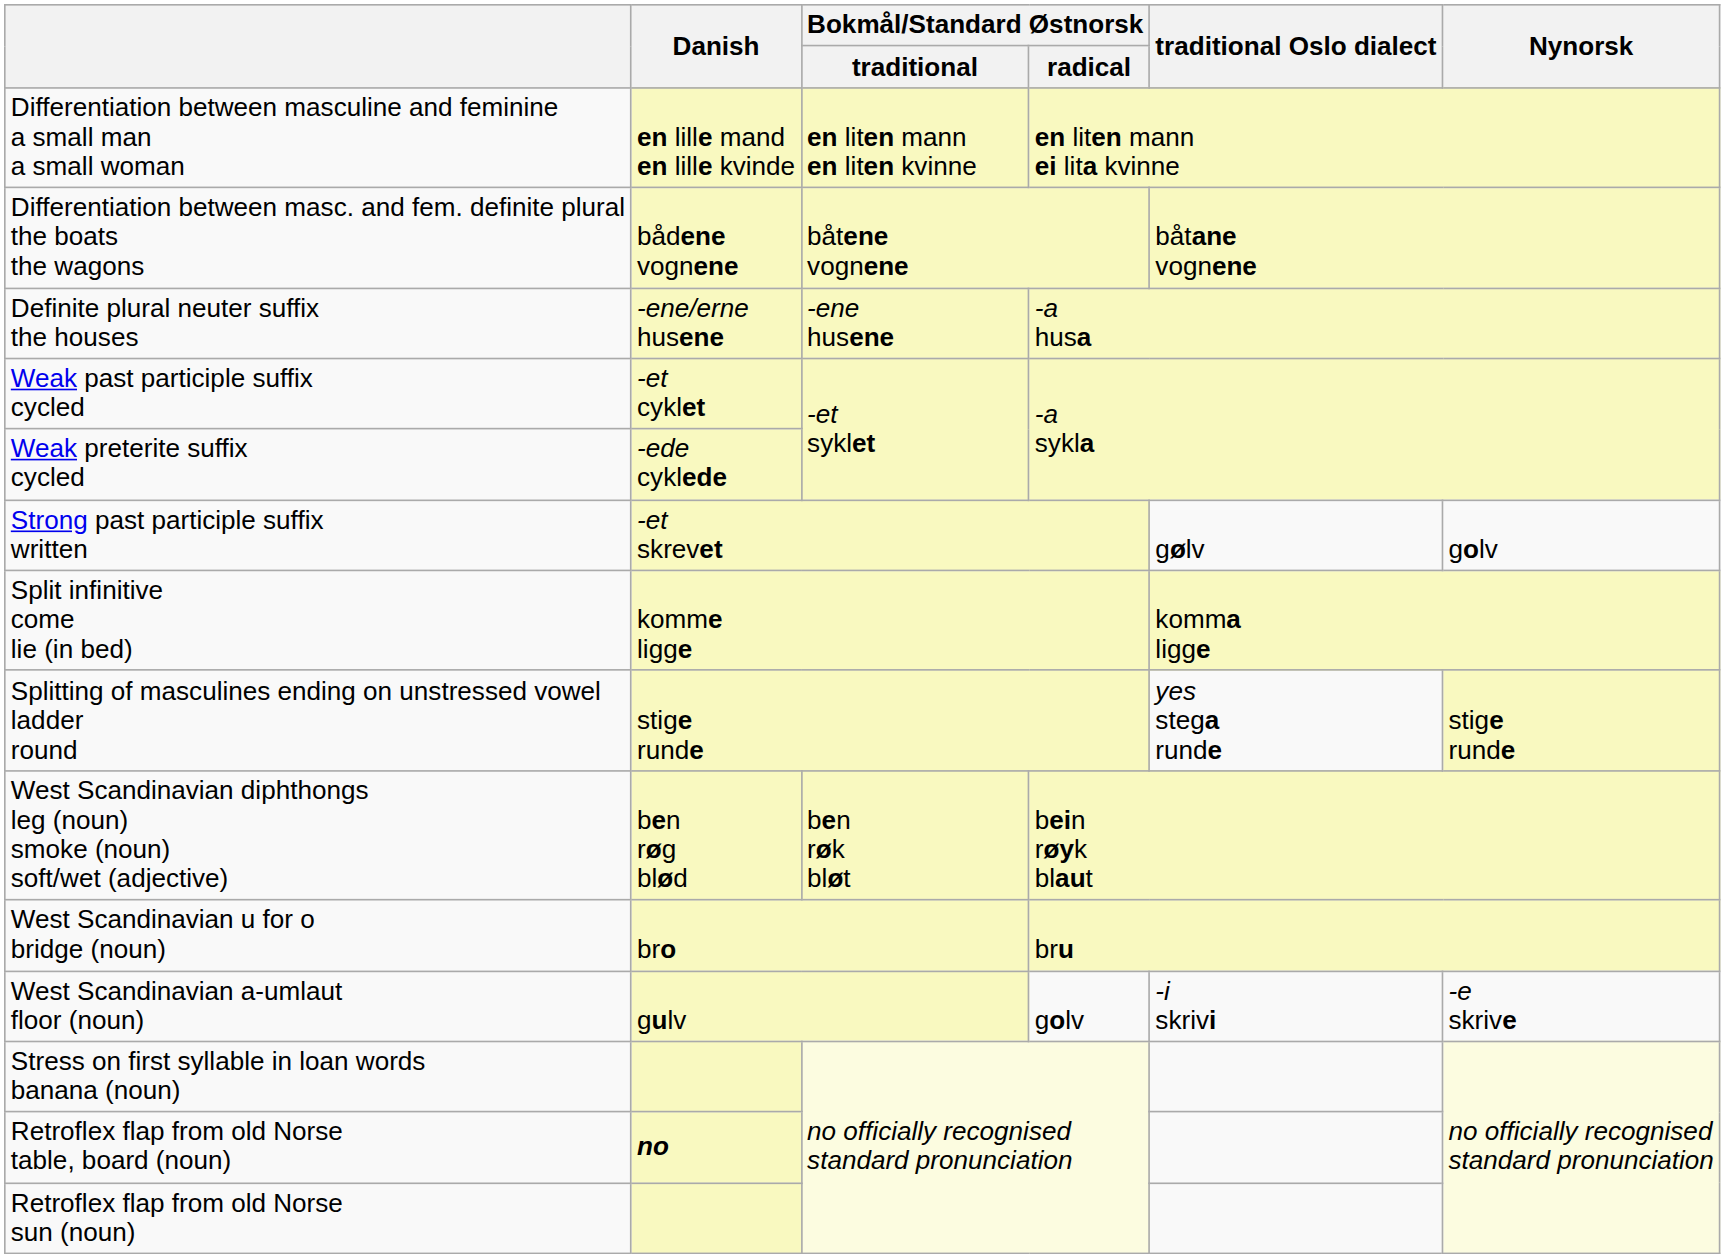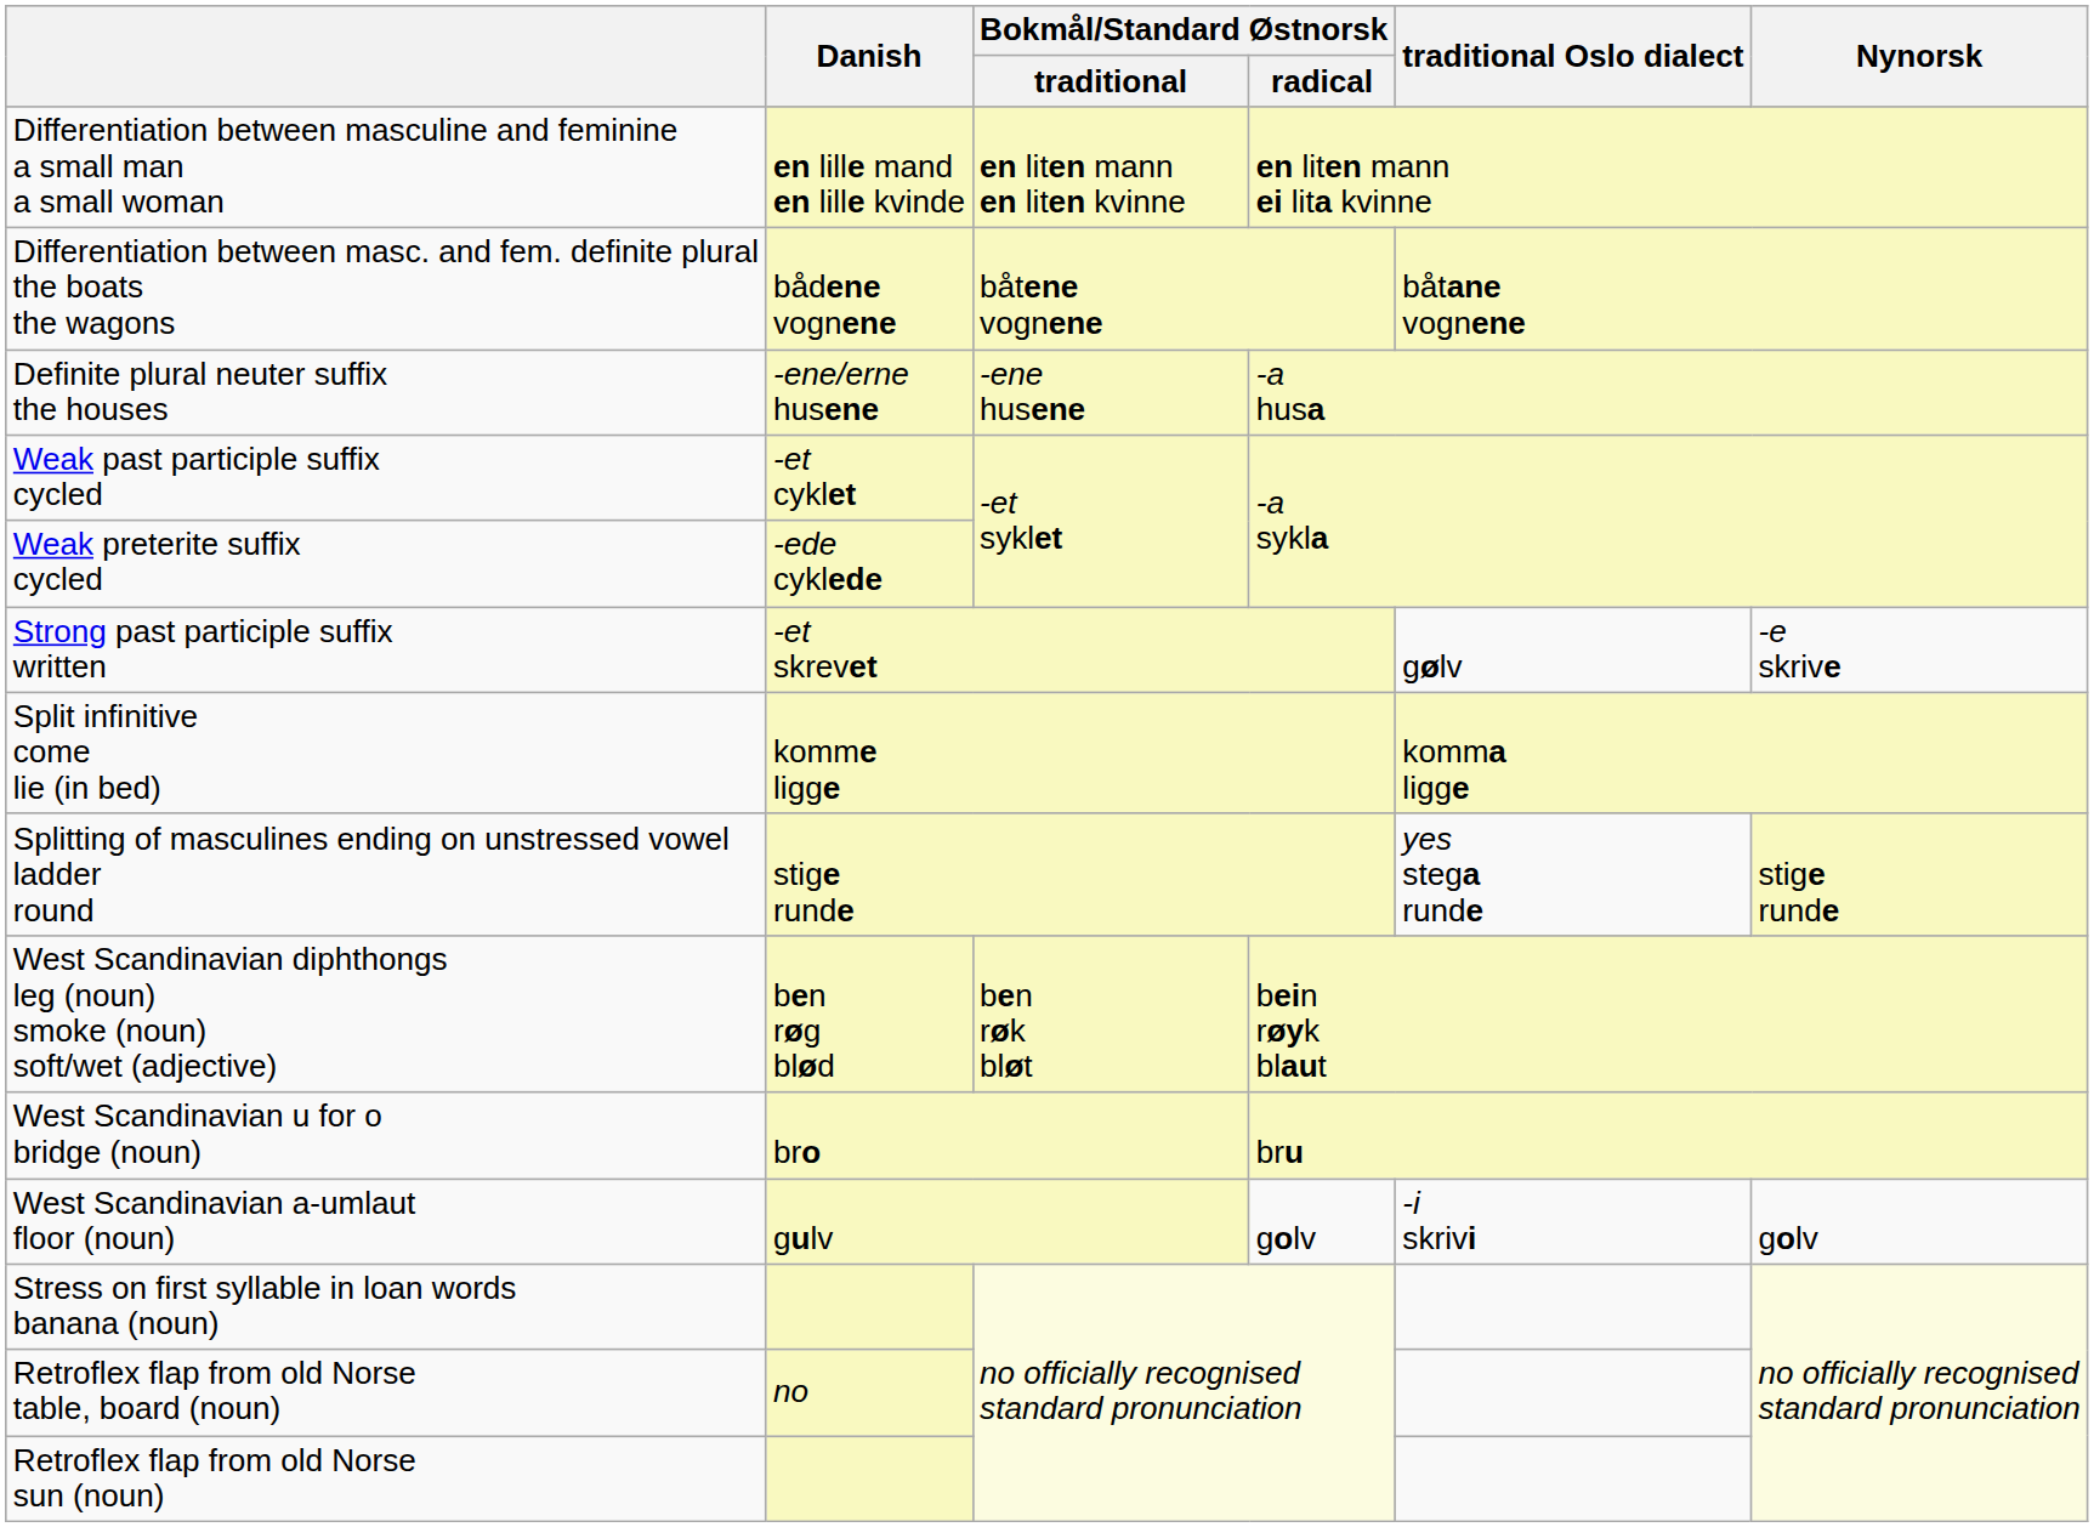Strong past participle suffix written | Nynorsk: golv -> -e skrive
West Scandinavian a-umlaut floor (noun) | Nynorsk: -e skrive -> golv
Retroflex flap from old Norse table, board (noun) | Danish: bold -> normal
